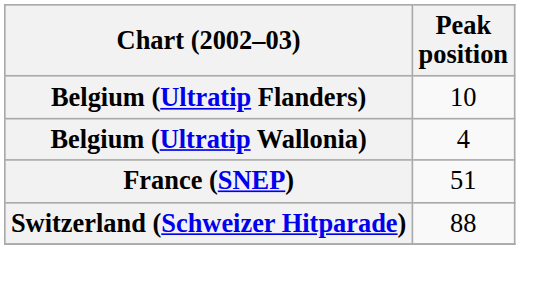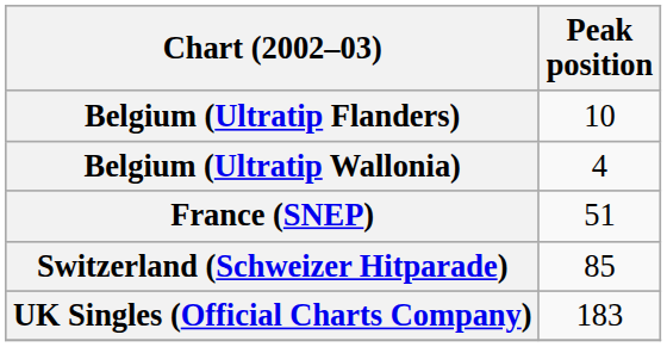Switzerland (Schweizer Hitparade) | Peak position: 88 -> 85
+ row: UK Singles (Official Charts Company) | 183
